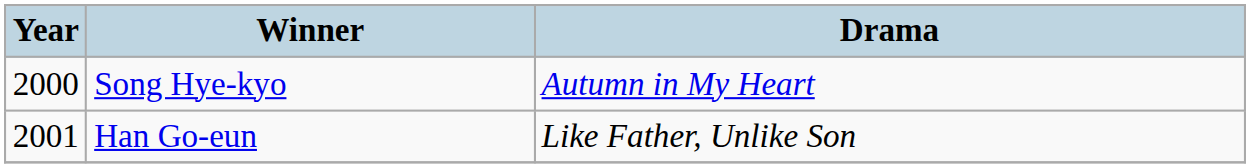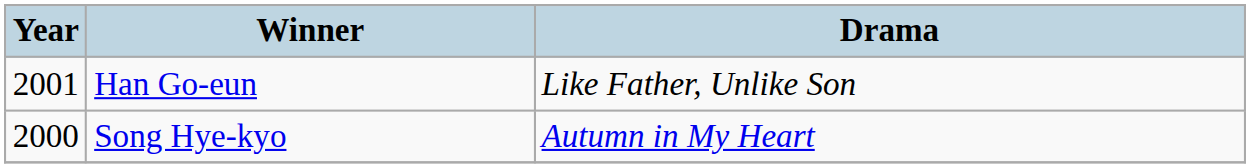rows swapped: Song Hye-kyo <-> Han Go-eun
